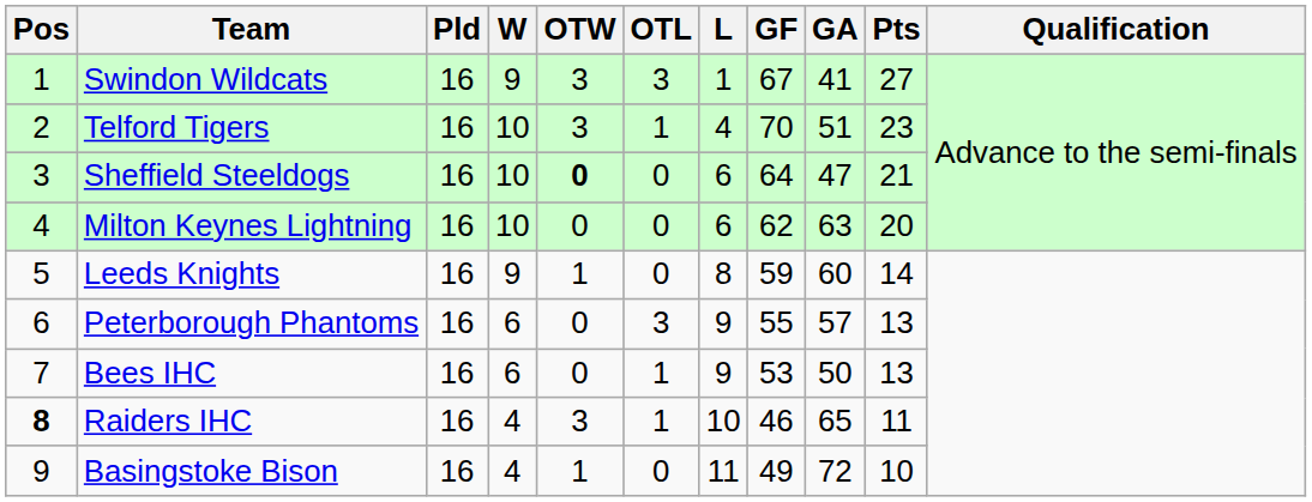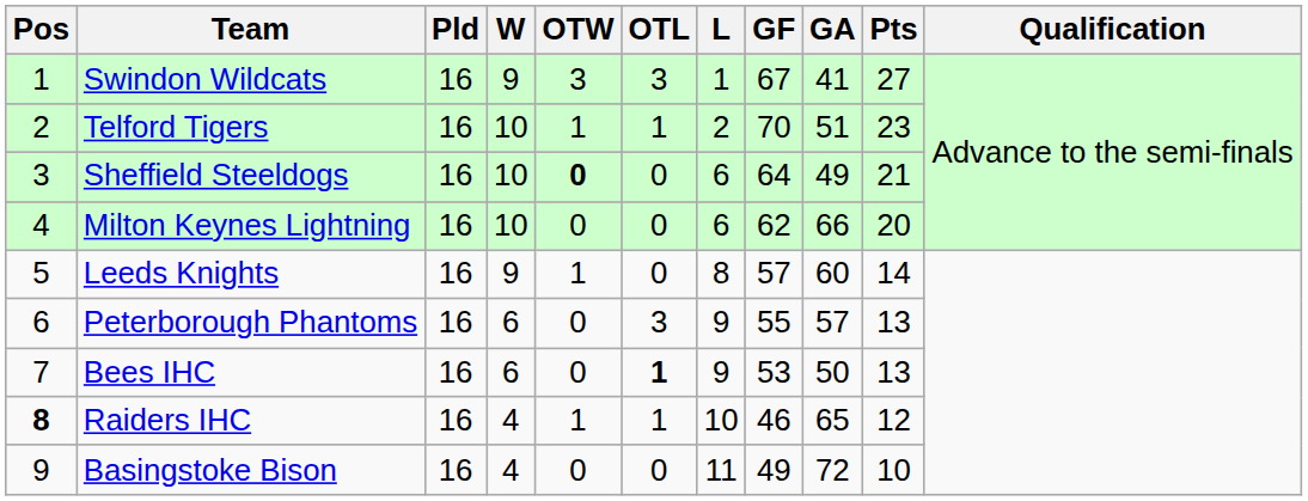Telford Tigers | OTW: 3 -> 1
Telford Tigers | L: 4 -> 2
Sheffield Steeldogs | GA: 47 -> 49
Milton Keynes Lightning | GA: 63 -> 66
Leeds Knights | GF: 59 -> 57
Bees IHC | OTL: normal -> bold
Raiders IHC | OTW: 3 -> 1
Raiders IHC | Pts: 11 -> 12
Basingstoke Bison | OTW: 1 -> 0
